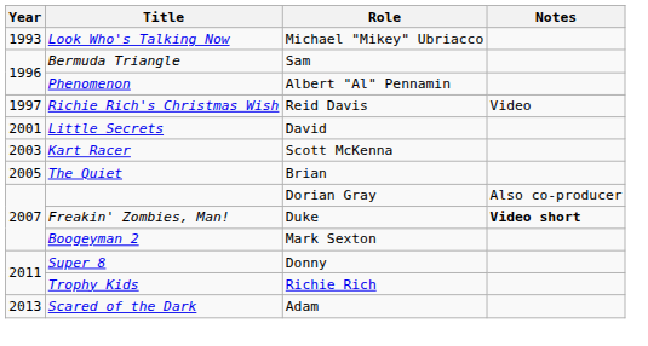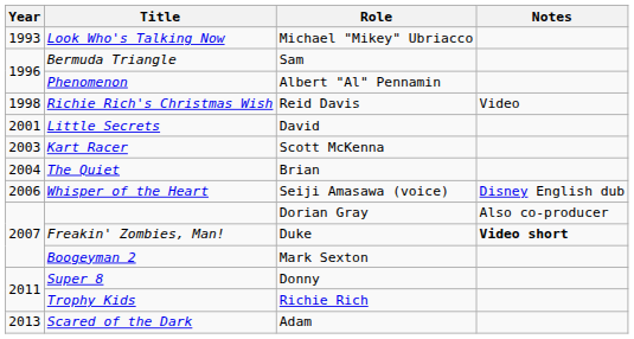Richie Rich's Christmas Wish | Year: 1997 -> 1998
The Quiet | Year: 2005 -> 2004
+ row: 2006 | Whisper of the Heart | Seiji Amasawa (voice) | Disney English dub
